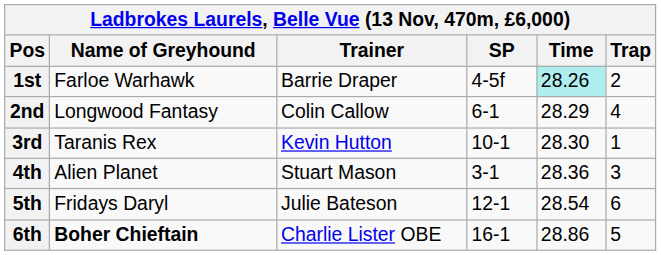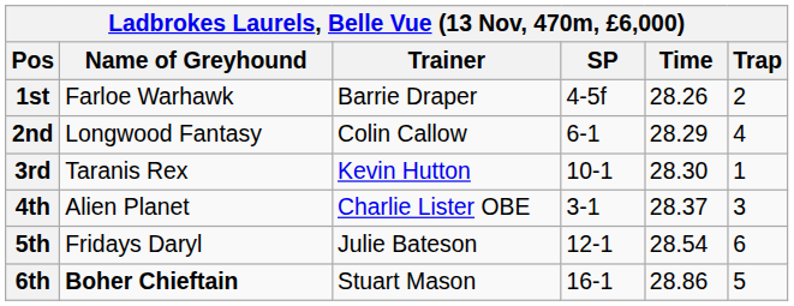1st | Time: paleturquoise background -> no background
4th | Trainer: Stuart Mason -> Charlie Lister OBE
4th | Time: 28.36 -> 28.37
6th | Trainer: Charlie Lister OBE -> Stuart Mason
